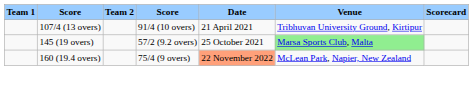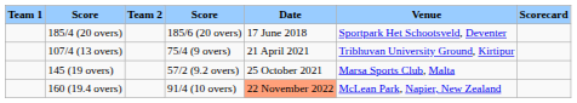+ row: 185/4 (20 overs) | 185/6 (20 overs) | 17 June 2018 | Sportpark Het Schootsveld, Deventer
107/4 (13 overs) | column 4: 91/4 (10 overs) -> 75/4 (9 overs)
145 (19 overs) | Venue: lightgreen background -> no background
160 (19.4 overs) | column 4: 75/4 (9 overs) -> 91/4 (10 overs)
